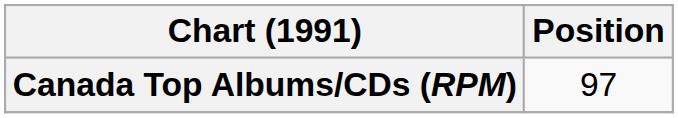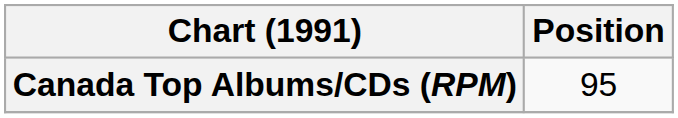Canada Top Albums/CDs (RPM) | Position: 97 -> 95
